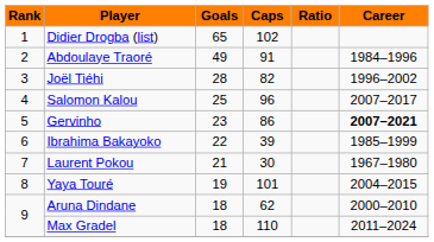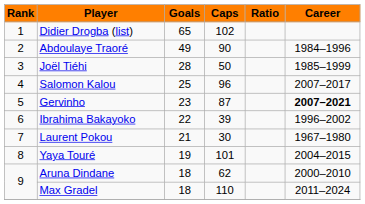Abdoulaye Traoré | Caps: 91 -> 90
Joël Tiéhi | Caps: 82 -> 50
Joël Tiéhi | Career: 1996–2002 -> 1985–1999
Gervinho | Caps: 86 -> 87
Ibrahima Bakayoko | Career: 1985–1999 -> 1996–2002
